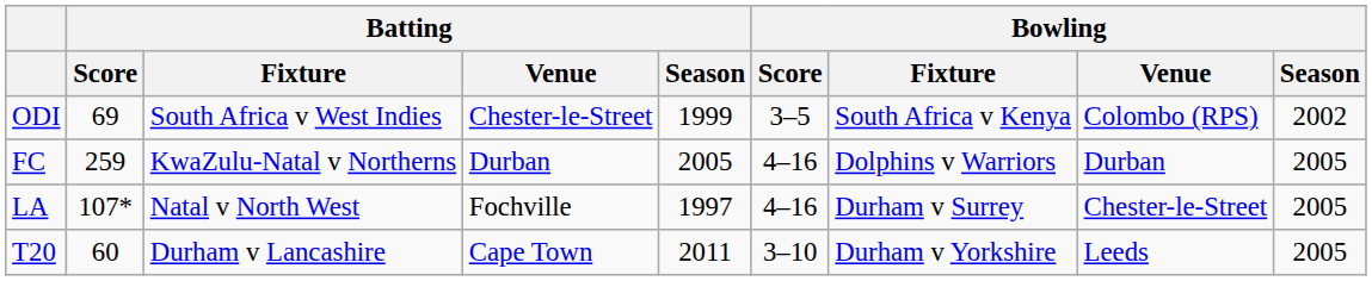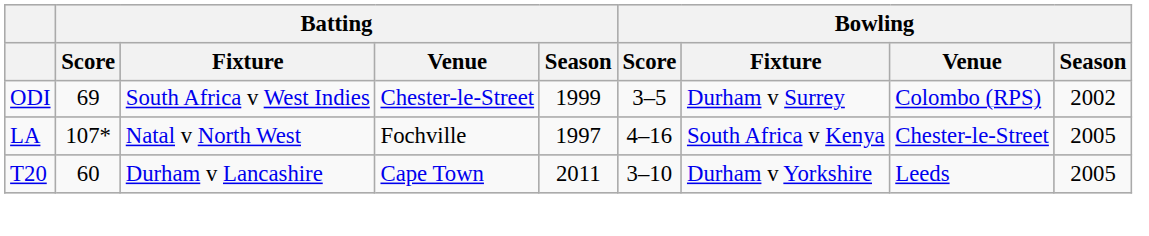ODI | Bowling / Fixture: South Africa v Kenya -> Durham v Surrey
- row: FC | 259 | KwaZulu-Natal v Northerns | Durban | 2005 | 4–16 | Dolphins v Warriors | Durban | 2005
LA | Bowling / Fixture: Durham v Surrey -> South Africa v Kenya
